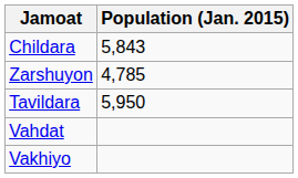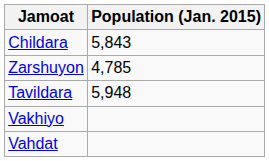Tavildara | Population (Jan. 2015): 5,950 -> 5,948
rows swapped: Vahdat <-> Vakhiyo
